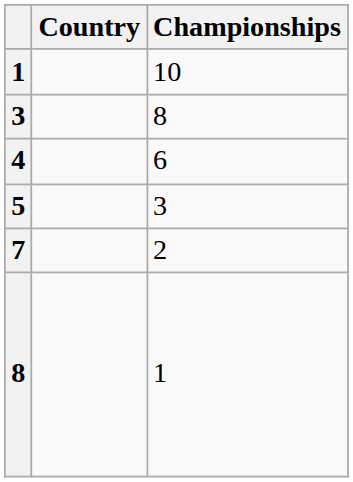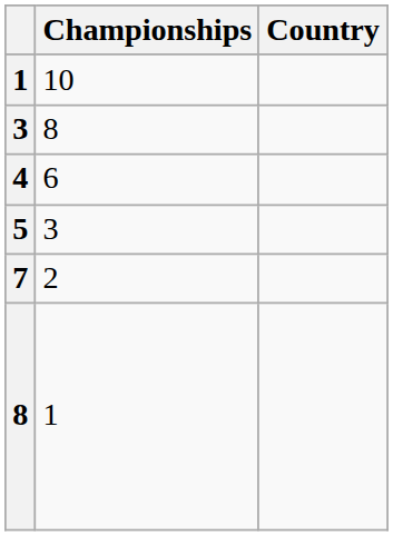columns swapped: Country <-> Championships
